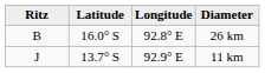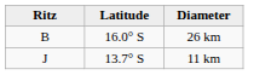- column: Longitude | 92.8° E | 92.9° E
